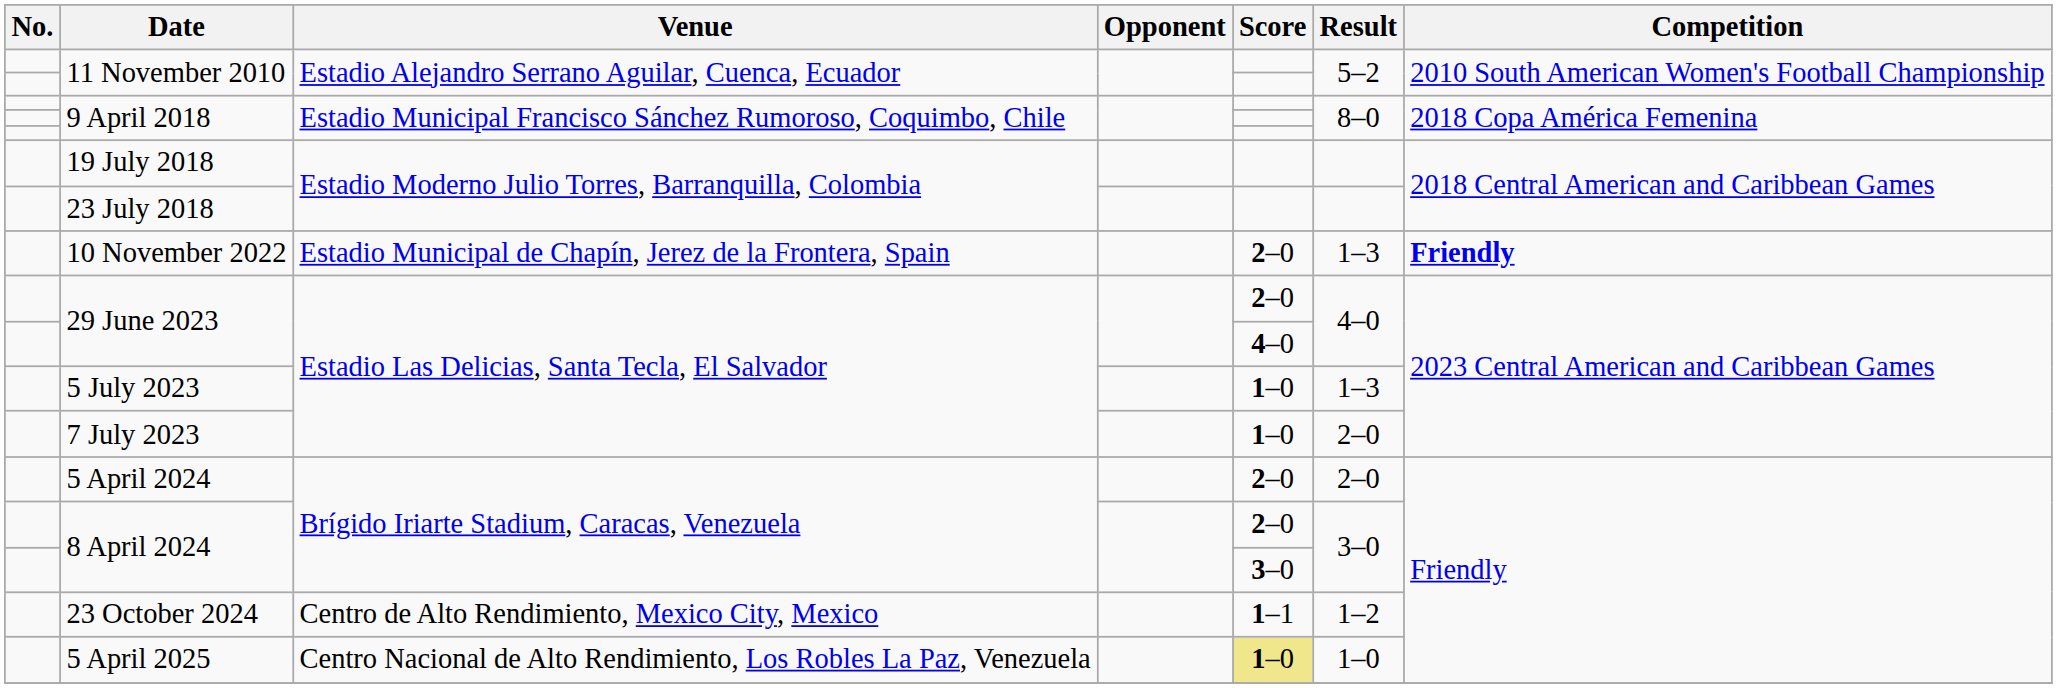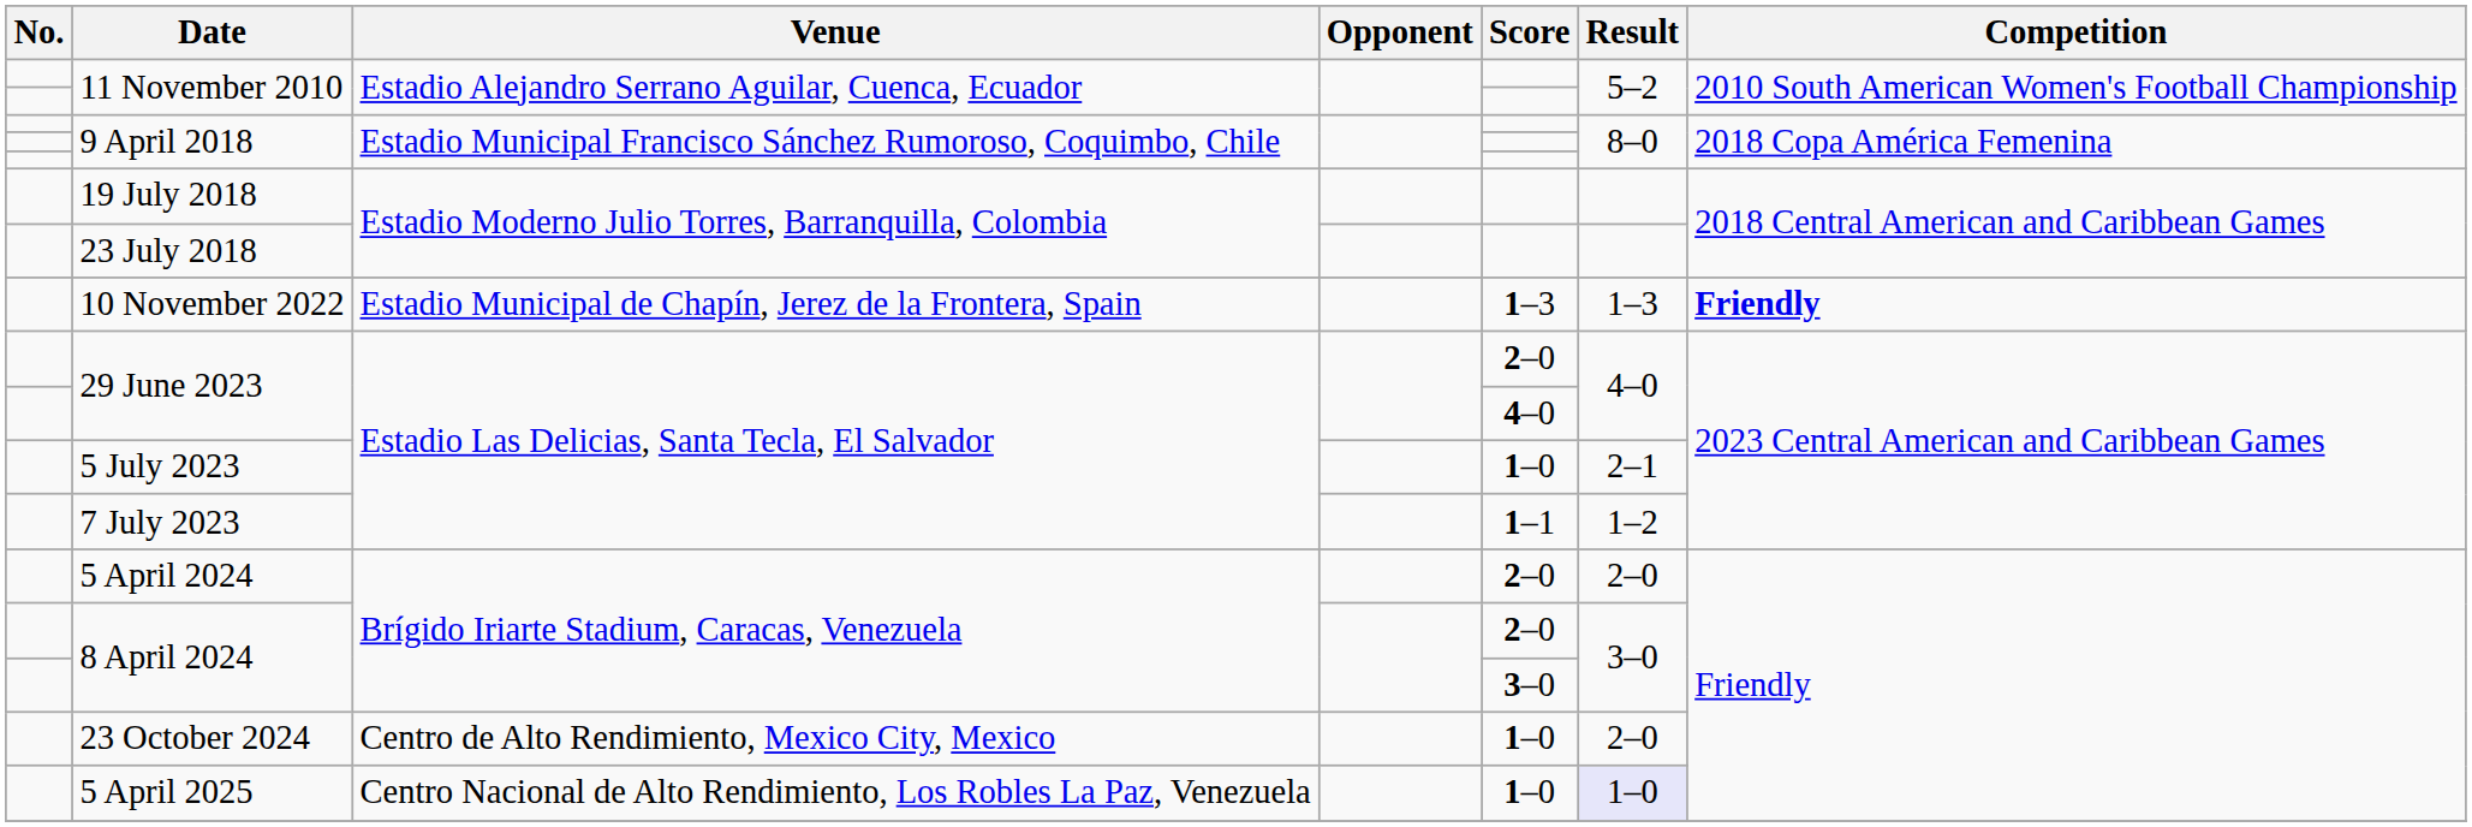10 November 2022 | Score: 2–0 -> 1–3
5 July 2023 | Result: 1–3 -> 2–1
7 July 2023 | Score: 1–0 -> 1–1
7 July 2023 | Result: 2–0 -> 1–2
23 October 2024 | Score: 1–1 -> 1–0
23 October 2024 | Result: 1–2 -> 2–0
5 April 2025 | Score: khaki background -> no background
5 April 2025 | Result: no background -> lavender background
